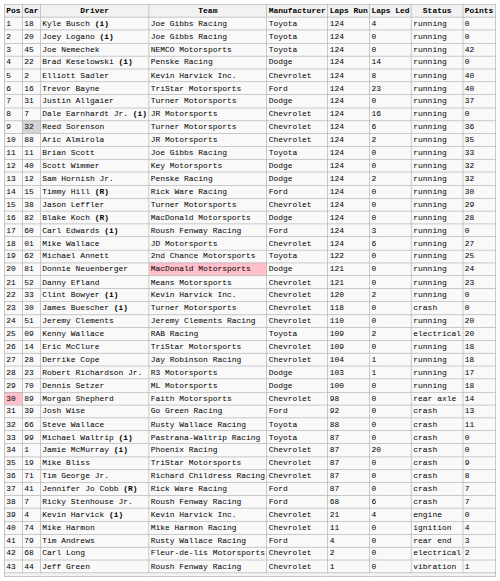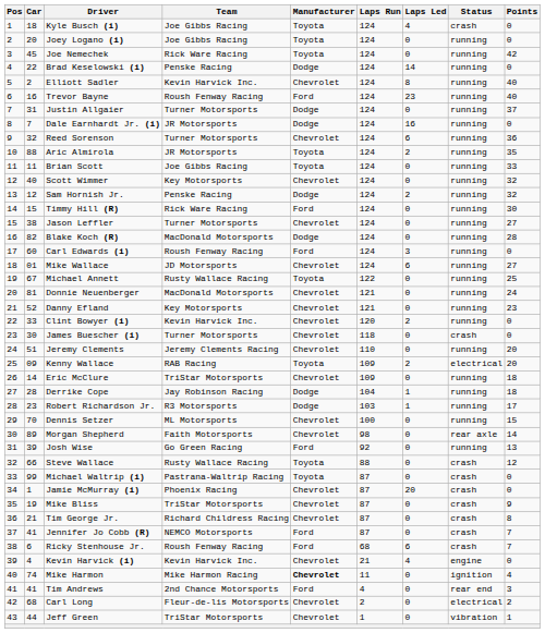Kyle Busch (i) | Status: running -> crash
Joe Nemechek | Team: NEMCO Motorsports -> Rick Ware Racing
Trevor Bayne | Team: TriStar Motorsports -> Roush Fenway Racing
Dale Earnhardt Jr. (i) | Manufacturer: Chevrolet -> Dodge
Reed Sorenson | Car: lightgrey background -> no background
Aric Almirola | Manufacturer: Chevrolet -> Toyota
Scott Wimmer | Manufacturer: Dodge -> Chevrolet
Jason Leffler | Points: 29 -> 27
Michael Annett | Car: 62 -> 67
Michael Annett | Team: 2nd Chance Motorsports -> Rusty Wallace Racing
Donnie Neuenberger | Team: pink background -> no background
Donnie Neuenberger | Manufacturer: Dodge -> Chevrolet
Danny Efland | Team: Means Motorsports -> Key Motorsports
Derrike Cope | Manufacturer: Chevrolet -> Dodge
Dennis Setzer | Manufacturer: Dodge -> Chevrolet
Dennis Setzer | Points: 18 -> 15
Morgan Shepherd | Pos: pink background -> no background
Josh Wise | Status: crash -> running
Steve Wallace | Points: 11 -> 12
Tim George Jr. | Car: 71 -> 21
Jennifer Jo Cobb (R) | Team: Rick Ware Racing -> NEMCO Motorsports
Ricky Stenhouse Jr. | Car: 7 -> 6
Mike Harmon | Manufacturer: normal -> bold
Tim Andrews | Car: 79 -> 41
Tim Andrews | Team: Rusty Wallace Racing -> 2nd Chance Motorsports
Jeff Green | Team: Roush Fenway Racing -> TriStar Motorsports
